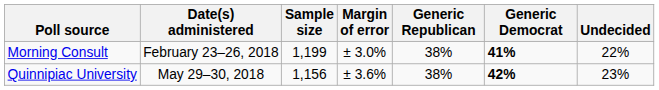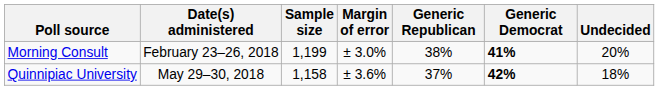Morning Consult | Undecided: 22% -> 20%
Quinnipiac University | Sample size: 1,156 -> 1,158
Quinnipiac University | Generic Republican: 38% -> 37%
Quinnipiac University | Undecided: 23% -> 18%
